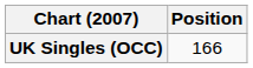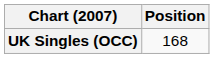UK Singles (OCC) | Position: 166 -> 168
